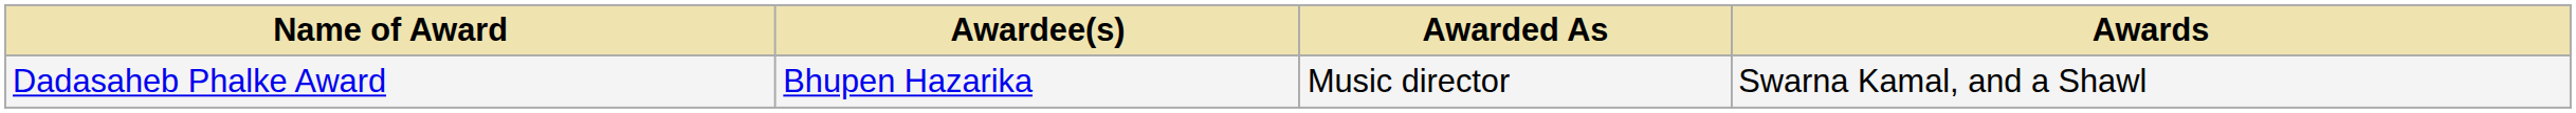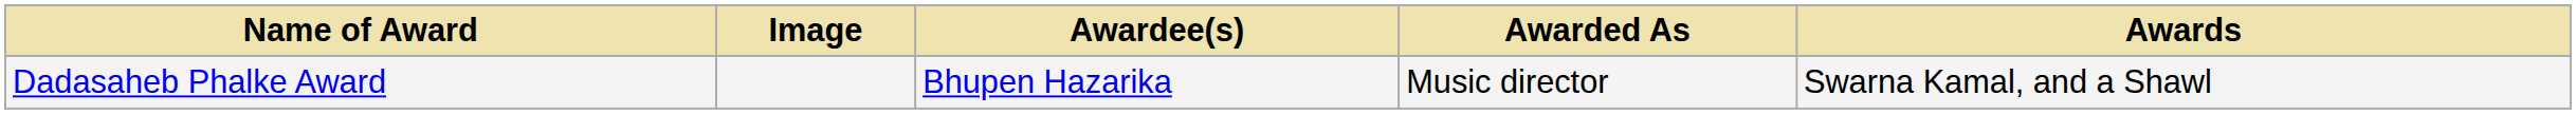+ column: Image
